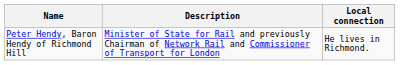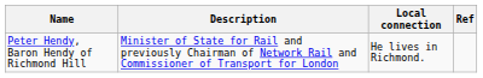+ column: Ref
